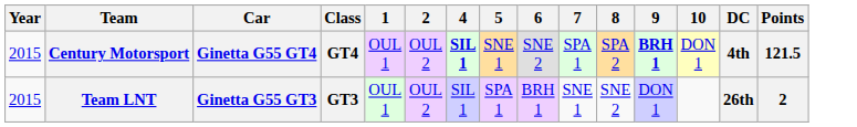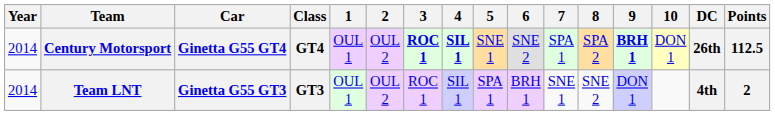+ column: 3 | ROC 1 | ROC 1
Century Motorsport | Year: 2015 -> 2014
Century Motorsport | DC: 4th -> 26th
Century Motorsport | Points: 121.5 -> 112.5
Team LNT | Year: 2015 -> 2014
Team LNT | DC: 26th -> 4th
